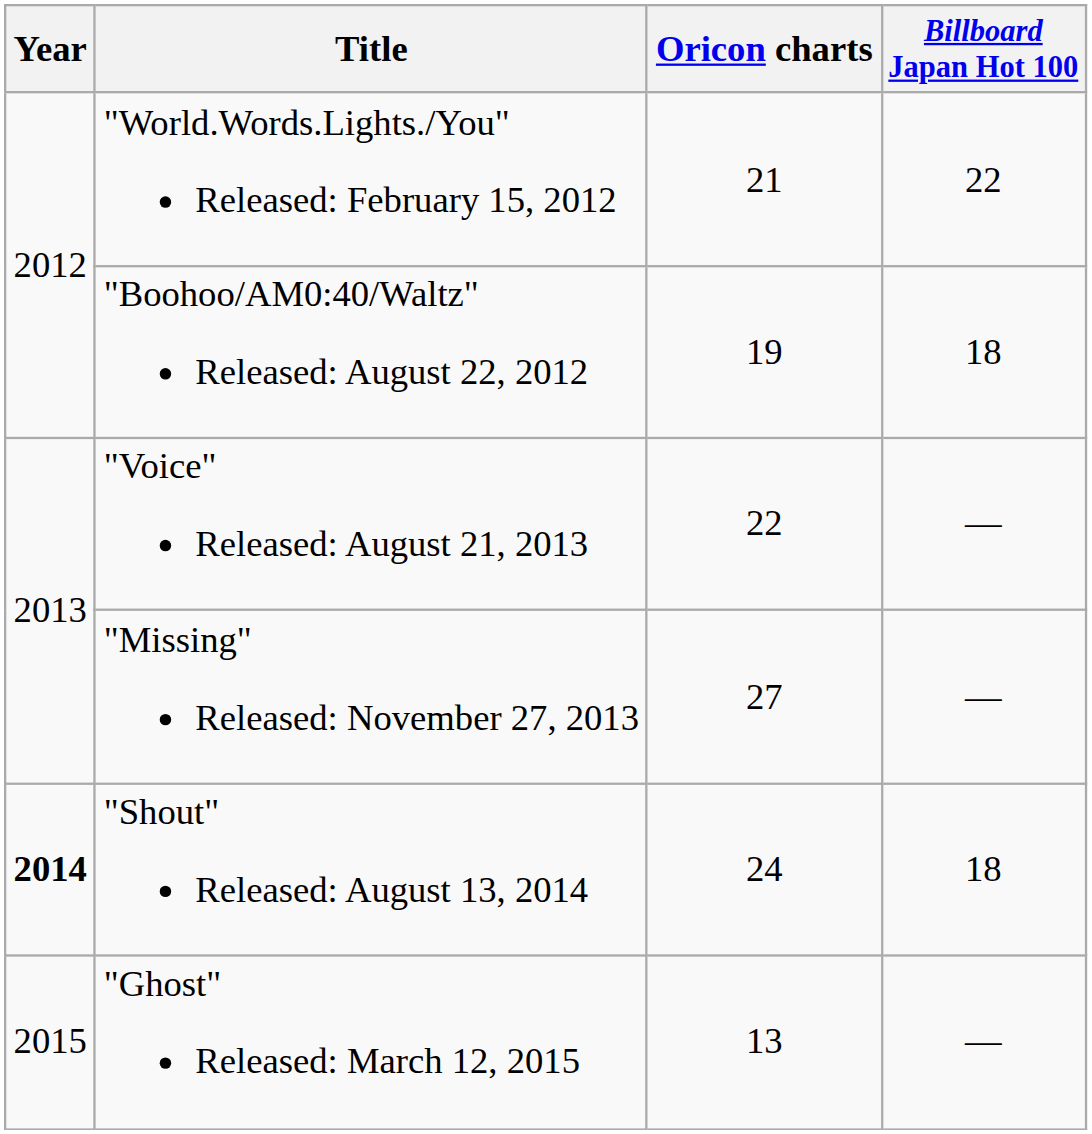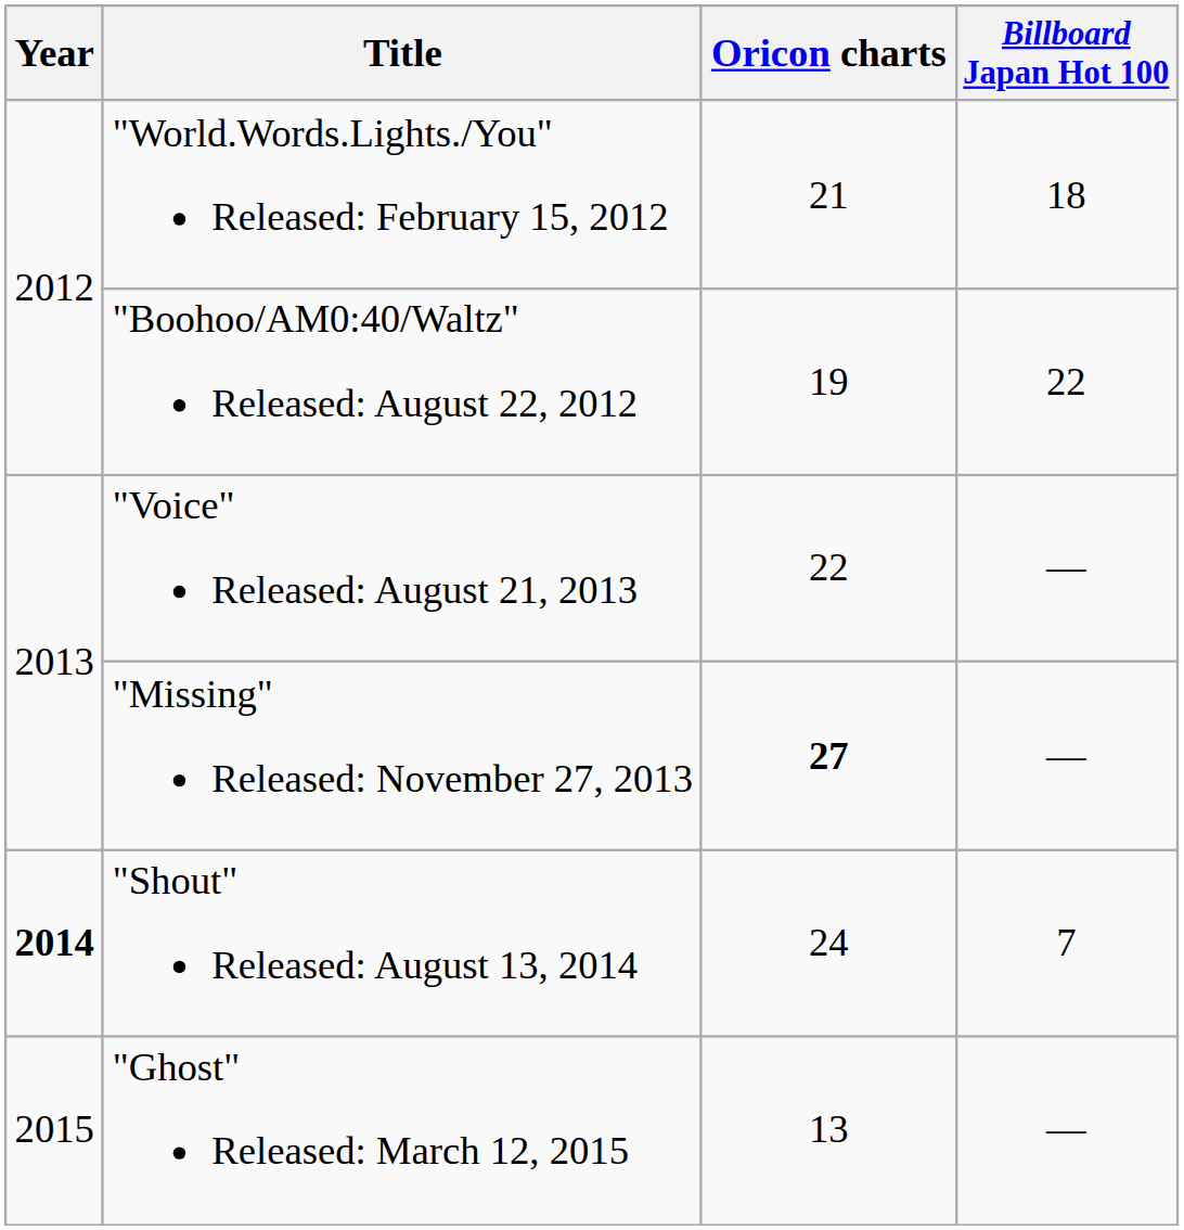"World.Words.Lights./You" Released: February 15, 2012 | Billboard Japan Hot 100: 22 -> 18
"Boohoo/AM0:40/Waltz" Released: August 22, 2012 | Billboard Japan Hot 100: 18 -> 22
"Missing" Released: November 27, 2013 | Oricon charts: normal -> bold
"Shout" Released: August 13, 2014 | Billboard Japan Hot 100: 18 -> 7
